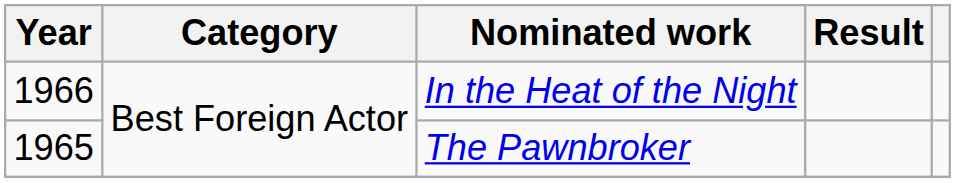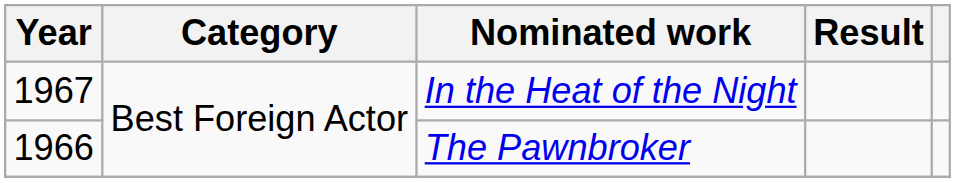In the Heat of the Night | Year: 1966 -> 1967
The Pawnbroker | Year: 1965 -> 1966
